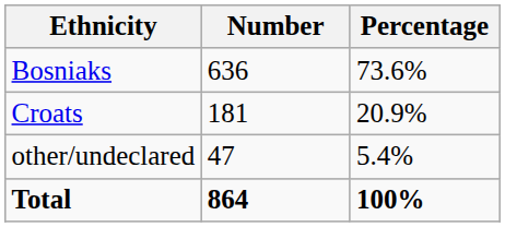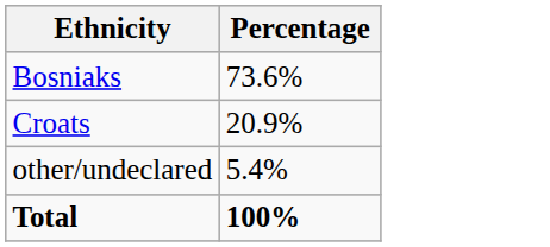- column: Number | 636 | 181 | 47 | 864
